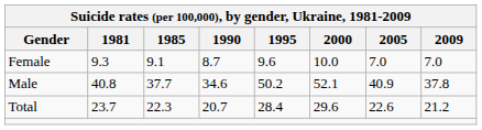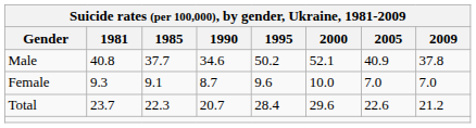rows swapped: Male <-> Female
